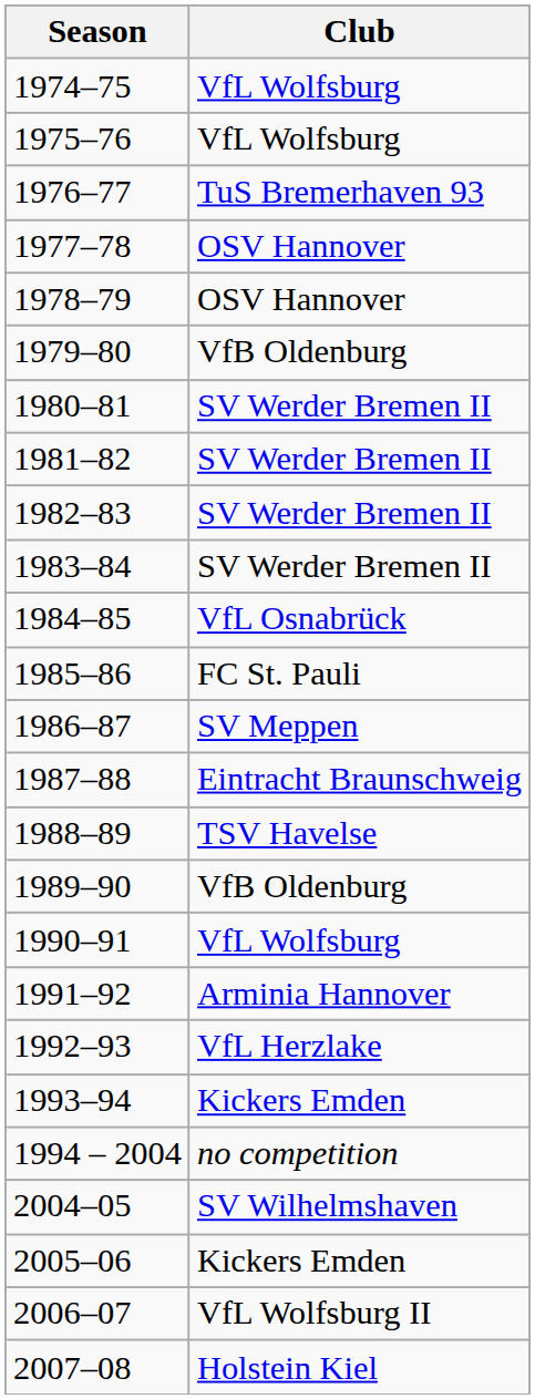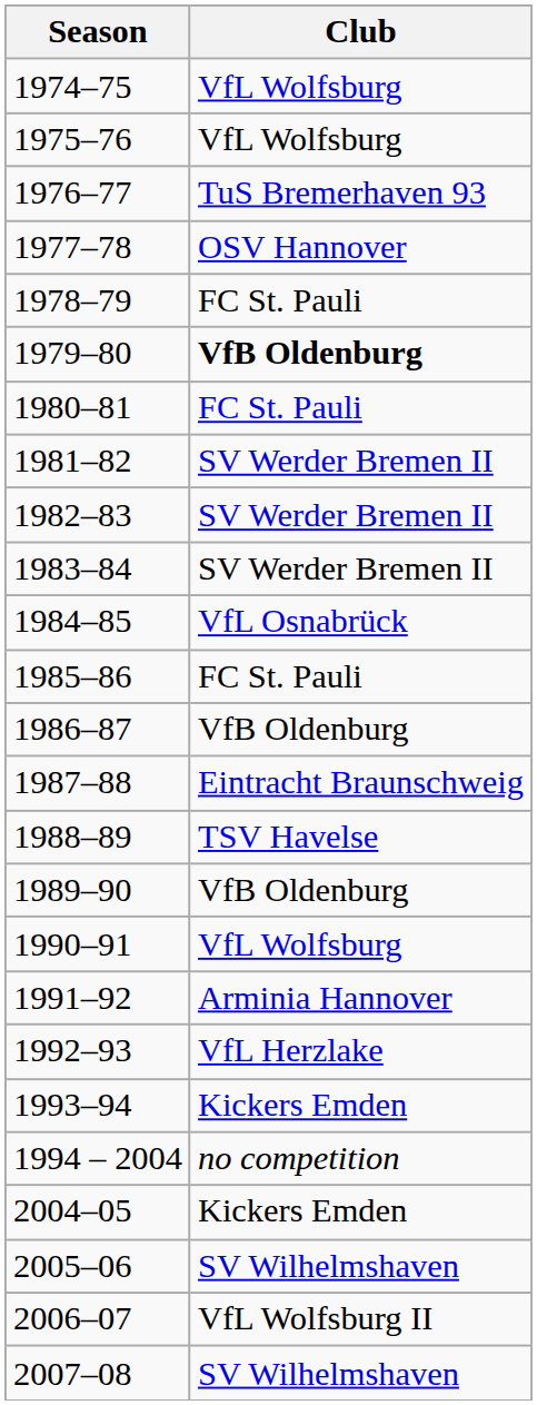1978–79 | Club: OSV Hannover -> FC St. Pauli
1979–80 | Club: normal -> bold
1980–81 | Club: SV Werder Bremen II -> FC St. Pauli
1986–87 | Club: SV Meppen -> VfB Oldenburg
2004–05 | Club: SV Wilhelmshaven -> Kickers Emden
2005–06 | Club: Kickers Emden -> SV Wilhelmshaven
2007–08 | Club: Holstein Kiel -> SV Wilhelmshaven
